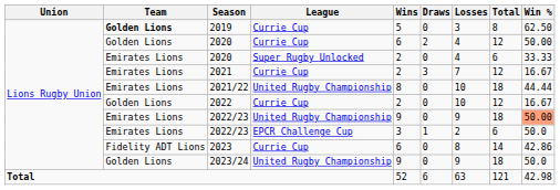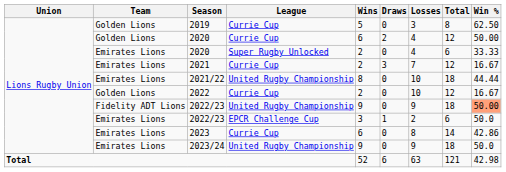2019 | Team: bold -> normal
2022/23 / United Rugby Championship | Team: Emirates Lions -> Fidelity ADT Lions
2023 | Team: Fidelity ADT Lions -> Emirates Lions
2023/24 | Team: Golden Lions -> Emirates Lions
